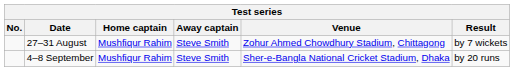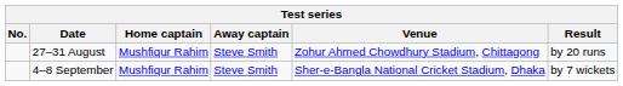27–31 August | Result: by 7 wickets -> by 20 runs
4–8 September | Result: by 20 runs -> by 7 wickets
